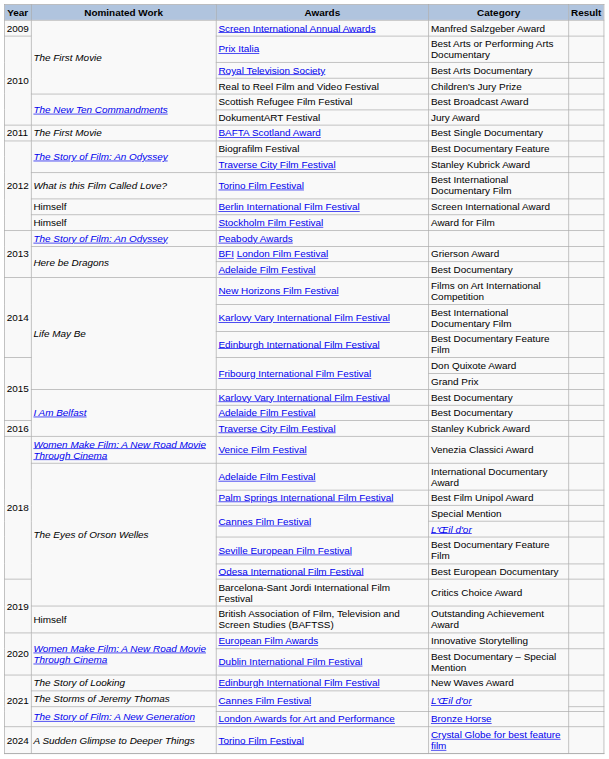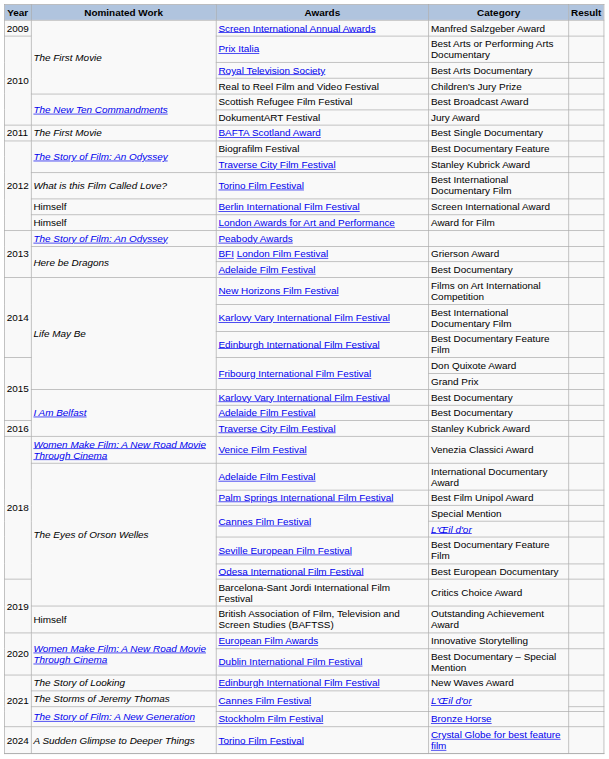Award for Film | Awards: Stockholm Film Festival -> London Awards for Art and Performance
Bronze Horse | Awards: London Awards for Art and Performance -> Stockholm Film Festival
